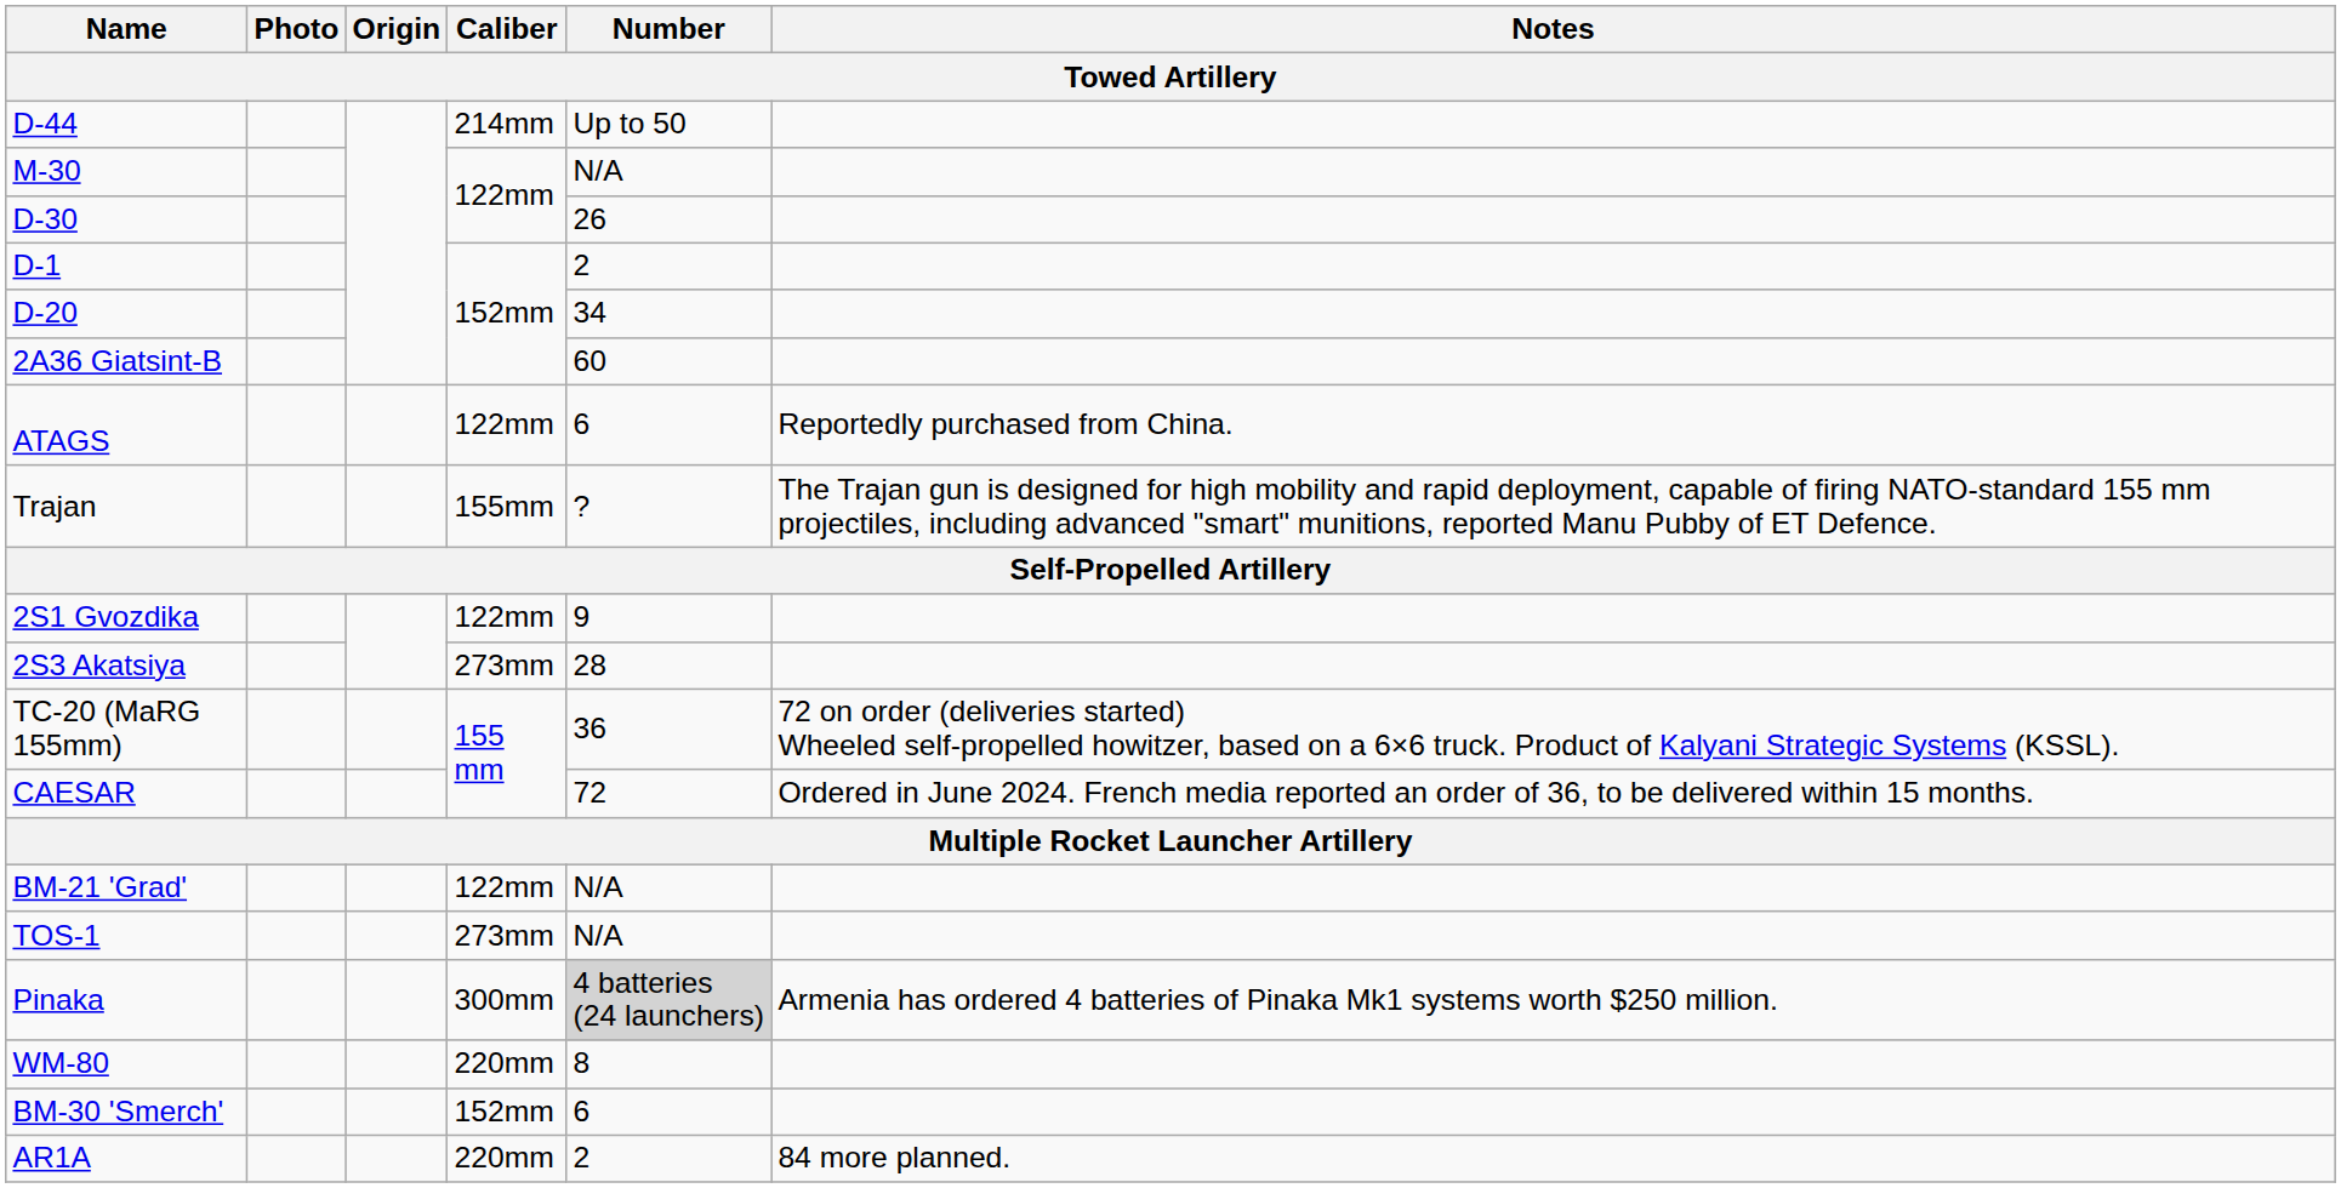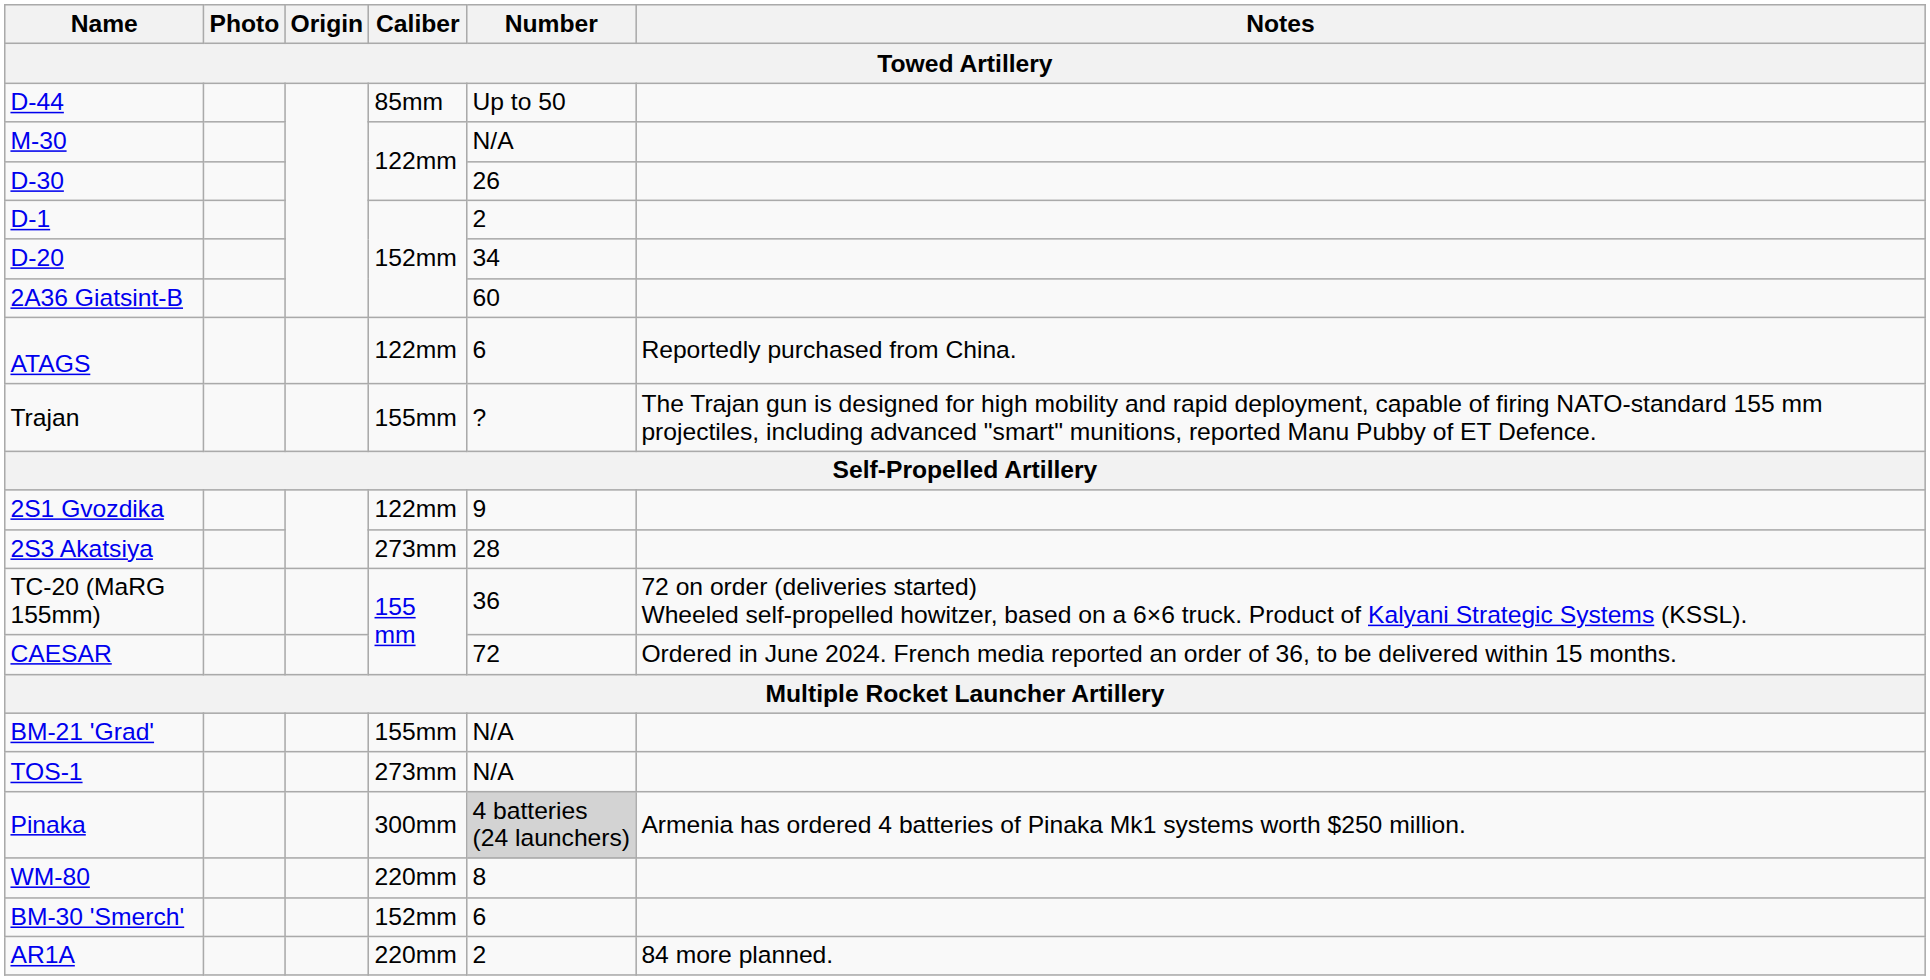D-44 | Caliber: 214mm -> 85mm
BM-21 'Grad' | Caliber: 122mm -> 155mm
